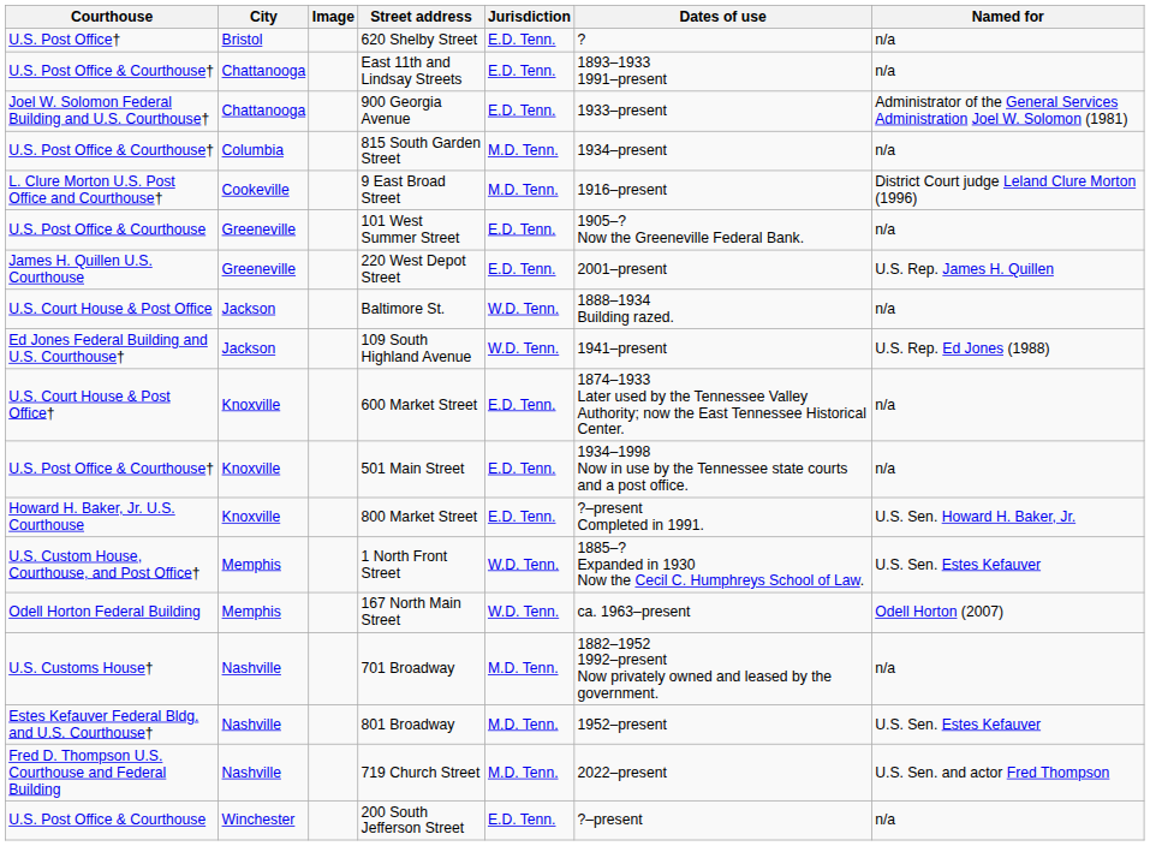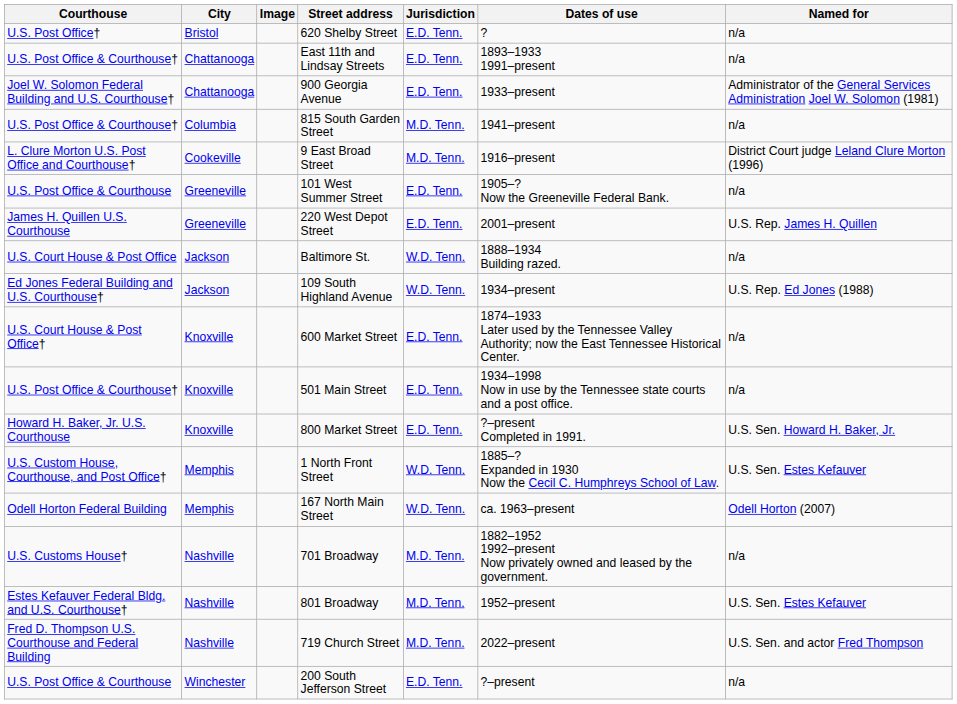815 South Garden Street | Dates of use: 1934–present -> 1941–present
109 South Highland Avenue | Dates of use: 1941–present -> 1934–present
